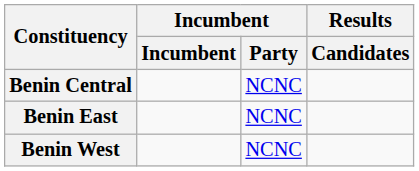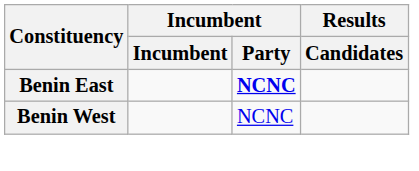- row: Benin Central | NCNC
Benin East | Incumbent / Party: normal -> bold
